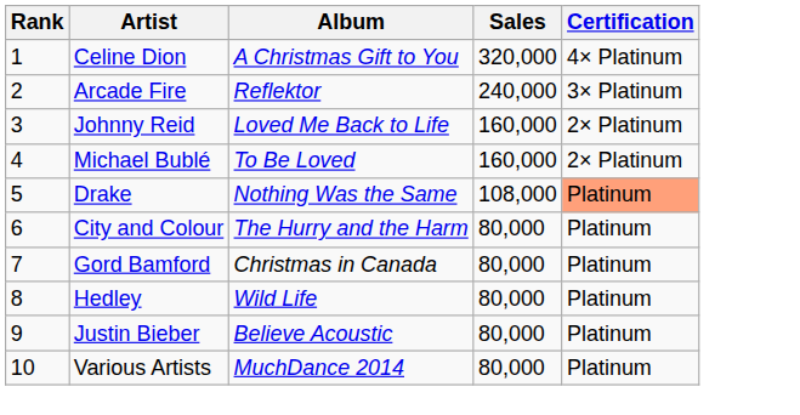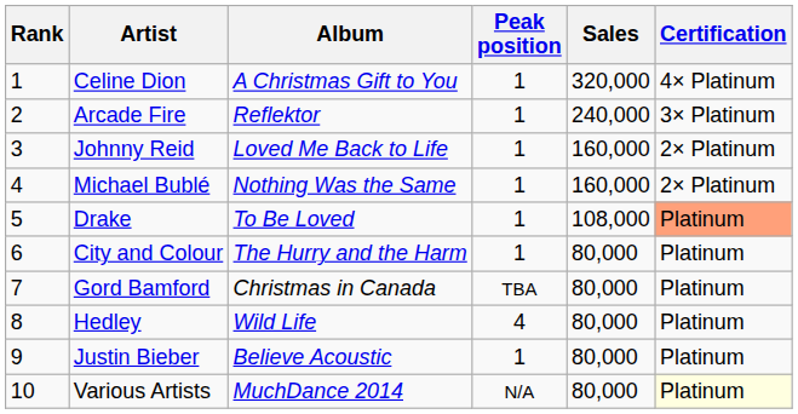+ column: Peak position | 1 | 1 | 1 | 1 | 1 | 1 | TBA | 4 | 1 | N/A
Michael Bublé | Album: To Be Loved -> Nothing Was the Same
Drake | Album: Nothing Was the Same -> To Be Loved
Various Artists | Certification: no background -> lightyellow background
